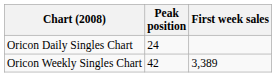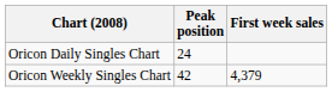Oricon Weekly Singles Chart | First week sales: 3,389 -> 4,379
